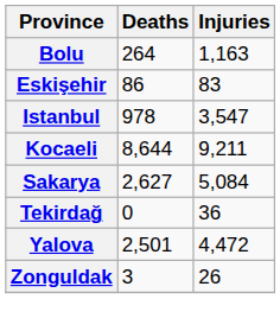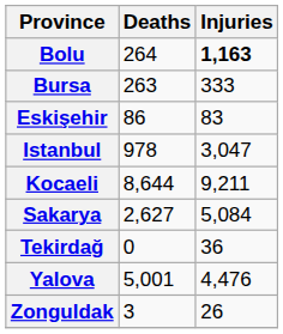Bolu | Injuries: normal -> bold
+ row: Bursa | 263 | 333
Istanbul | Injuries: 3,547 -> 3,047
Yalova | Deaths: 2,501 -> 5,001
Yalova | Injuries: 4,472 -> 4,476
